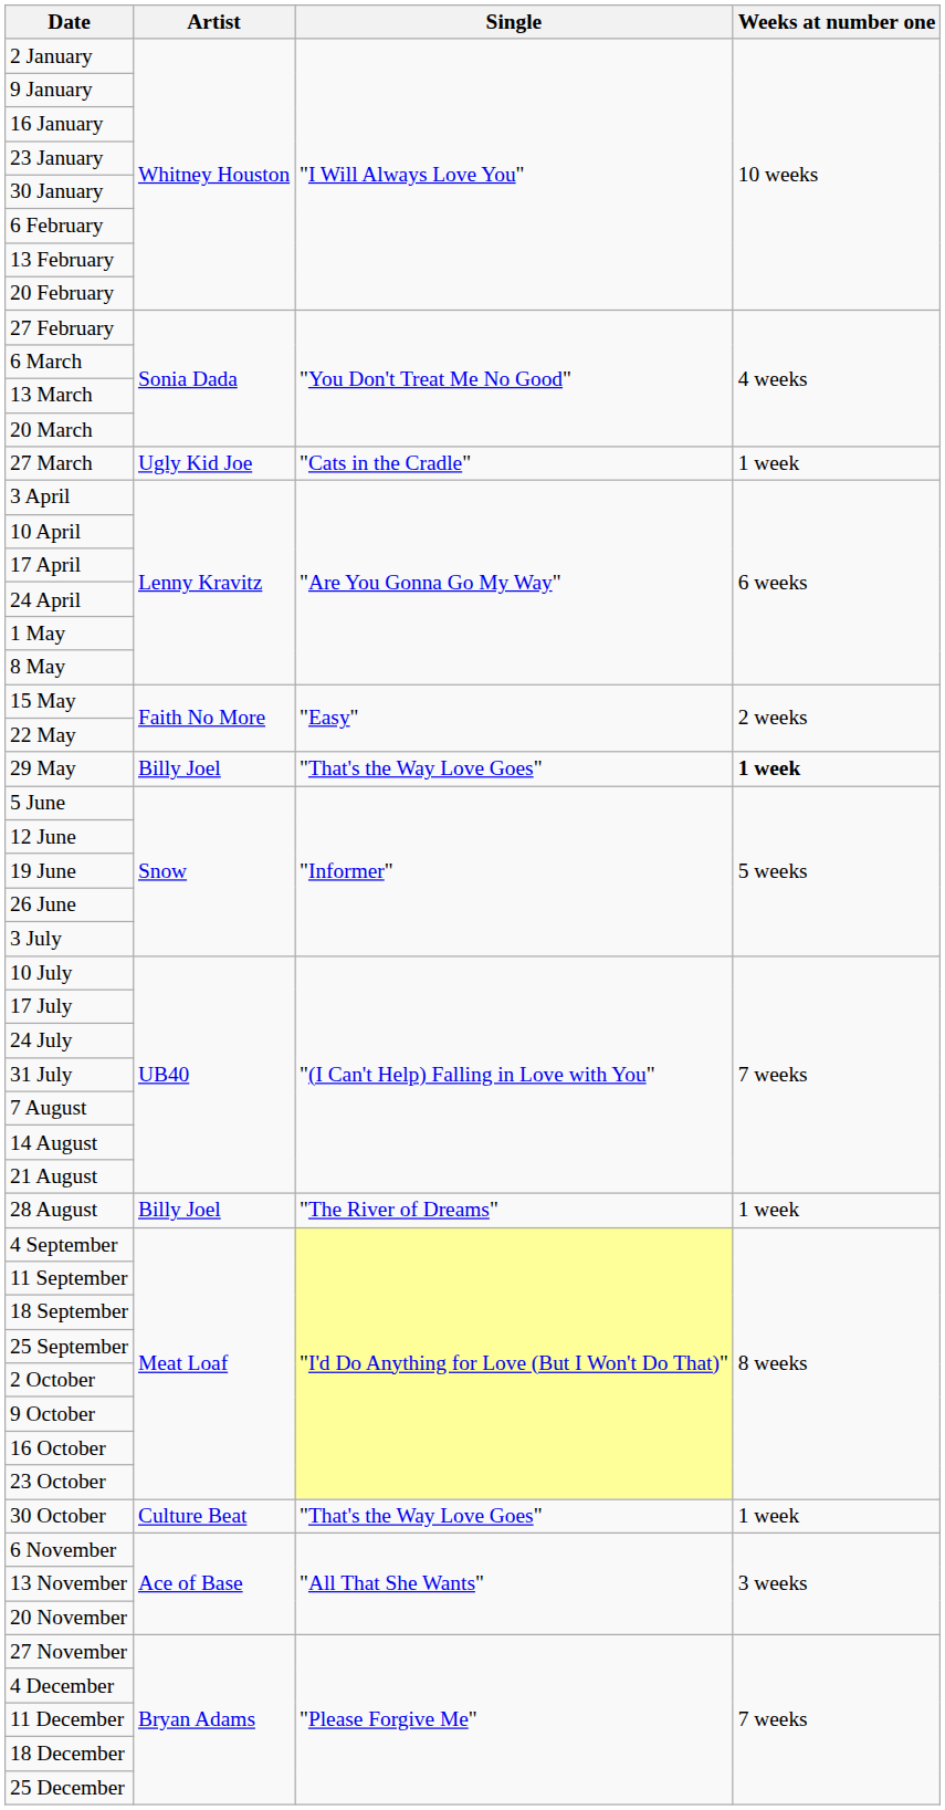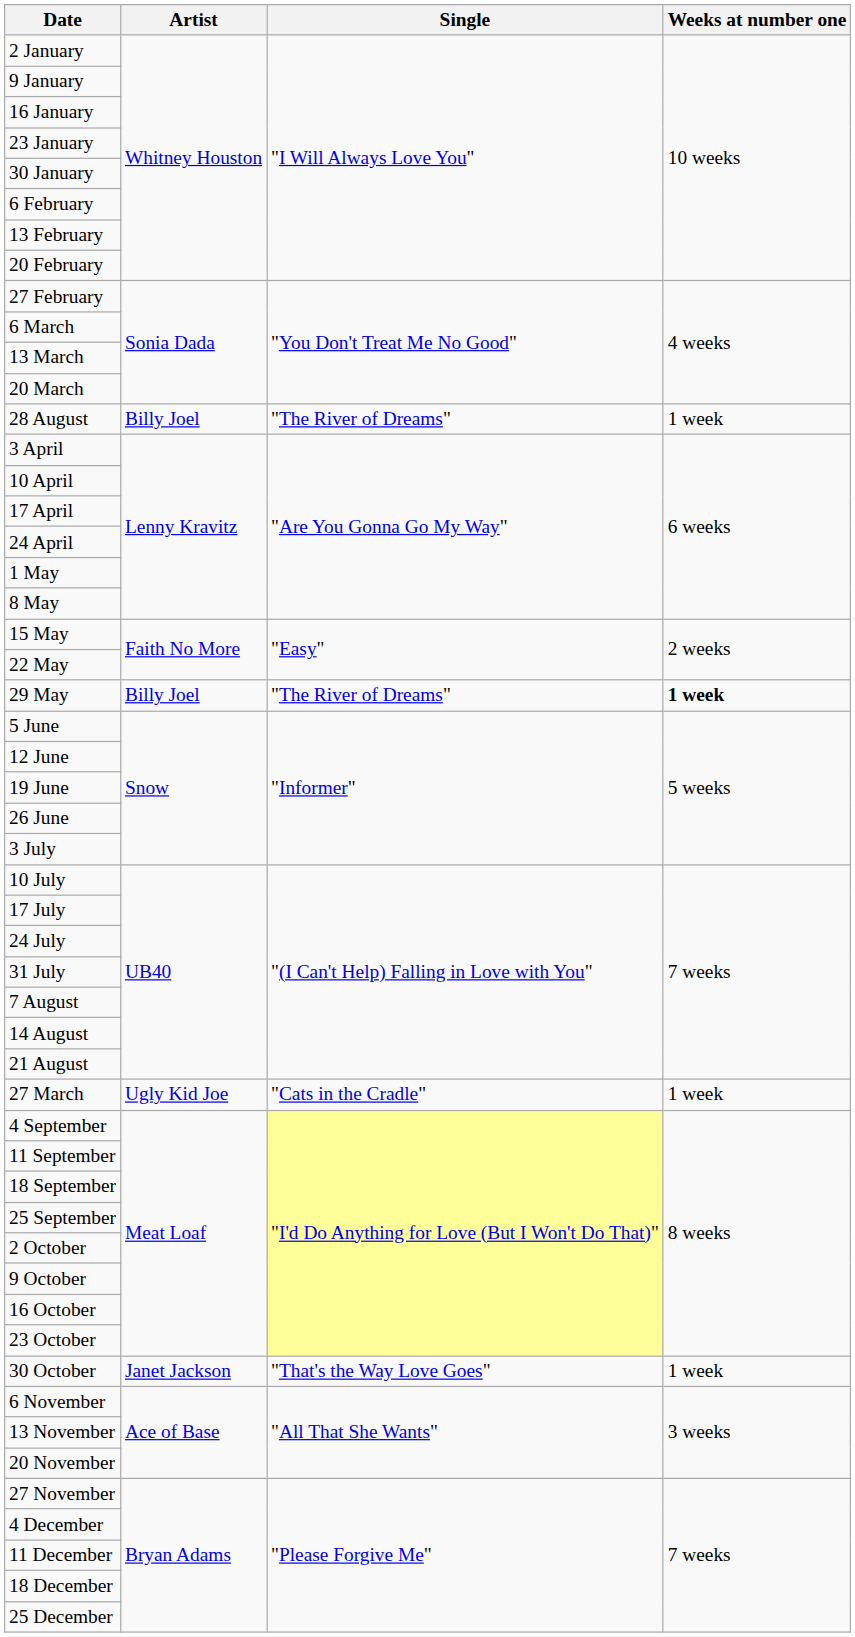rows swapped: 27 March <-> 28 August
29 May | Single: "That's the Way Love Goes" -> "The River of Dreams"
30 October | Artist: Culture Beat -> Janet Jackson
